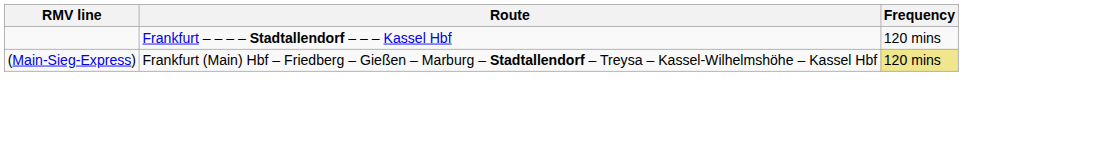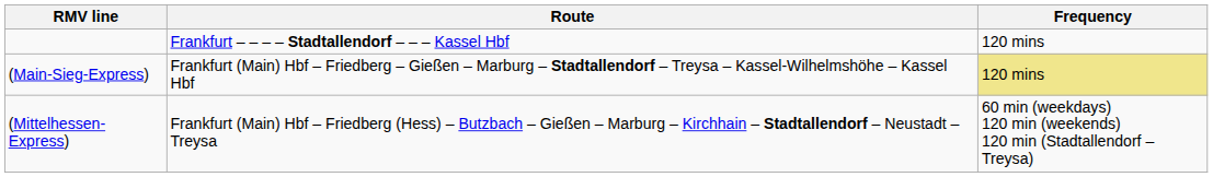+ row: (Mittelhessen-Express) | Frankfurt (Main) Hbf – Friedberg (Hess) – Butzbach – Gießen – Marburg – Kirchhain – Stadtallendorf – Neustadt – Treysa | 60 min (weekdays) 120 min (weekends) 120 min (Stadtallendorf – Treysa)
